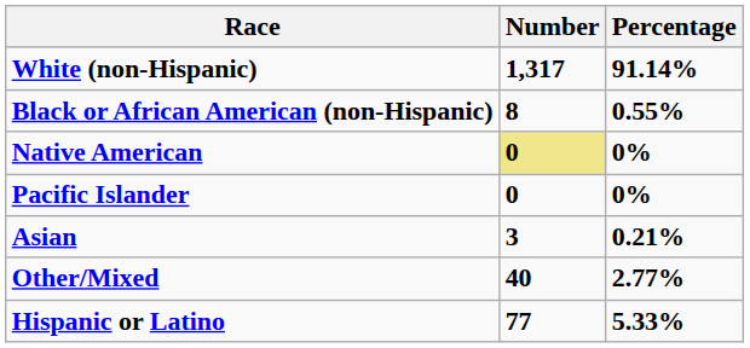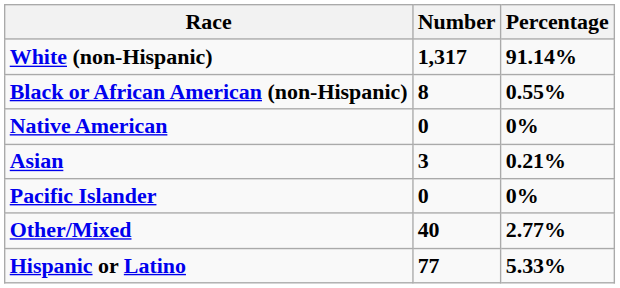Native American | Number: khaki background -> no background
rows swapped: Asian <-> Pacific Islander
